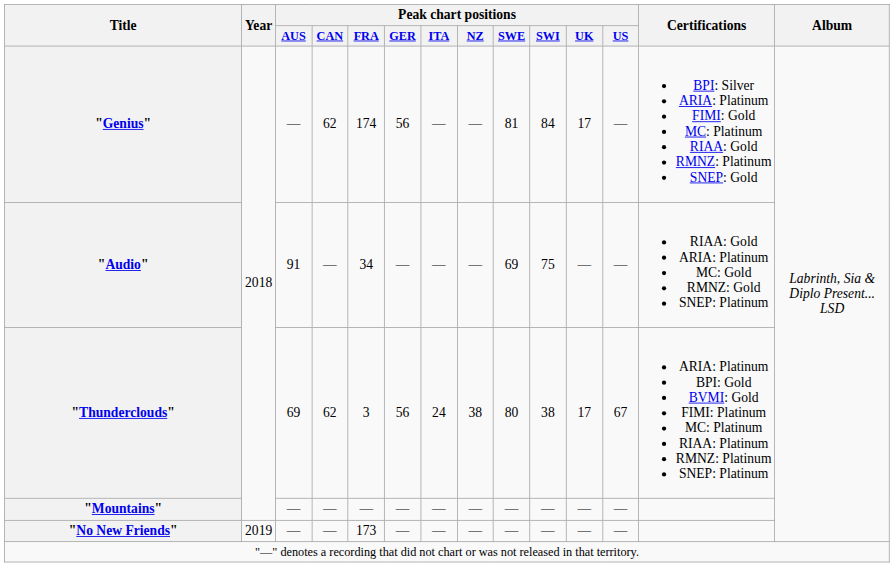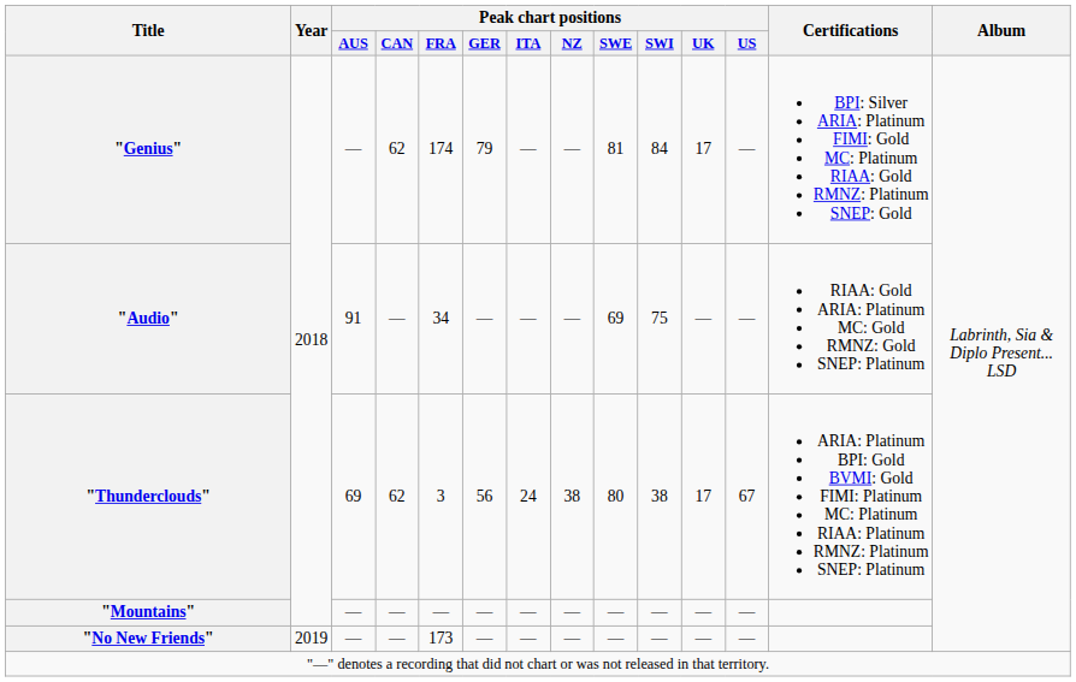"Genius" | Peak chart positions / GER: 56 -> 79
